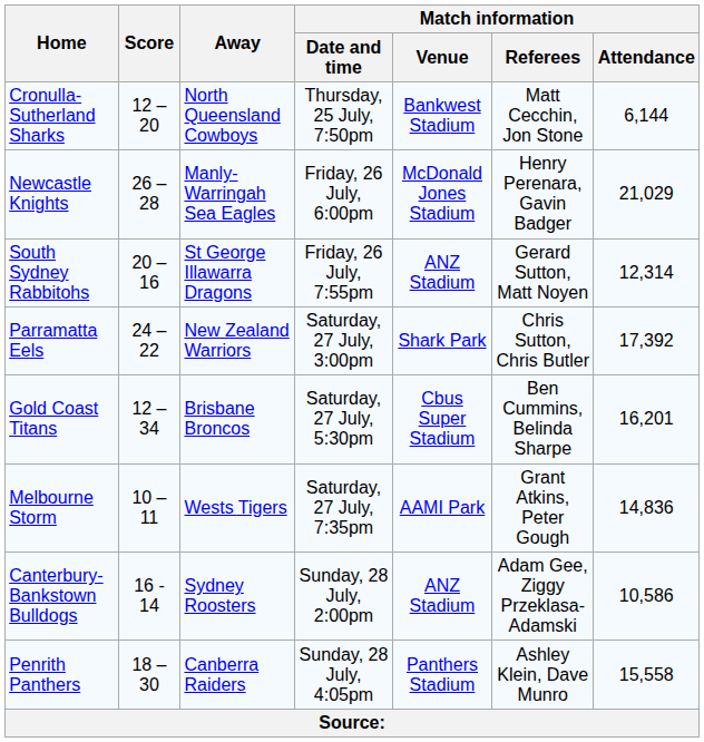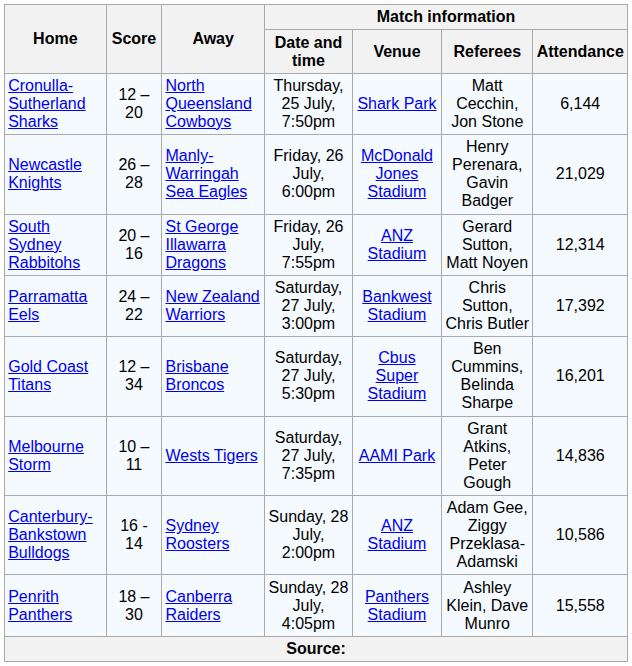Cronulla-Sutherland Sharks | Match information / Venue: Bankwest Stadium -> Shark Park
Parramatta Eels | Match information / Venue: Shark Park -> Bankwest Stadium
